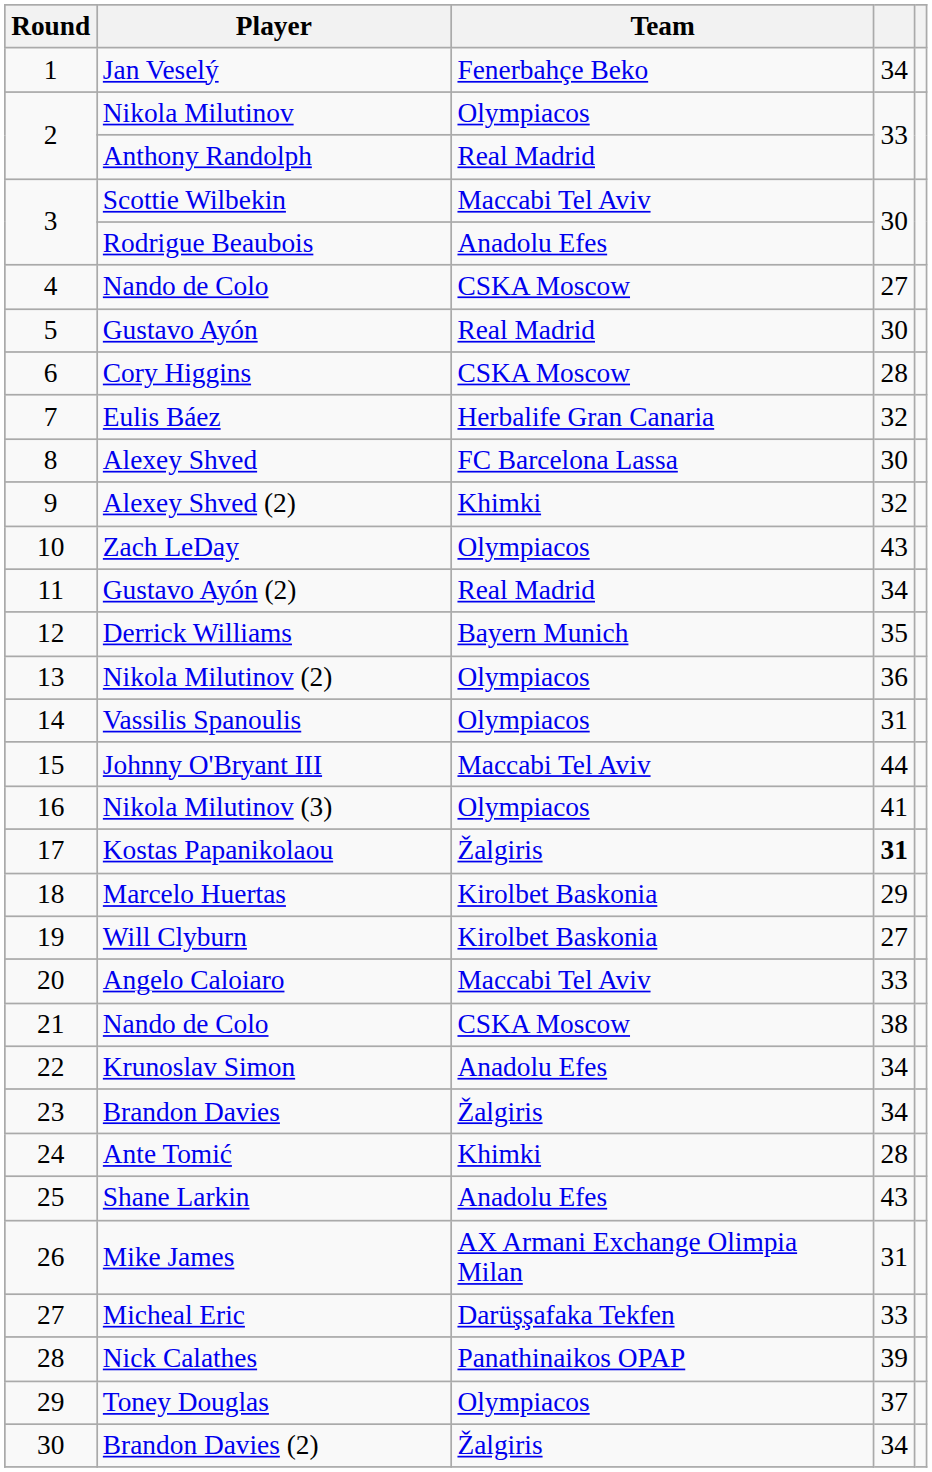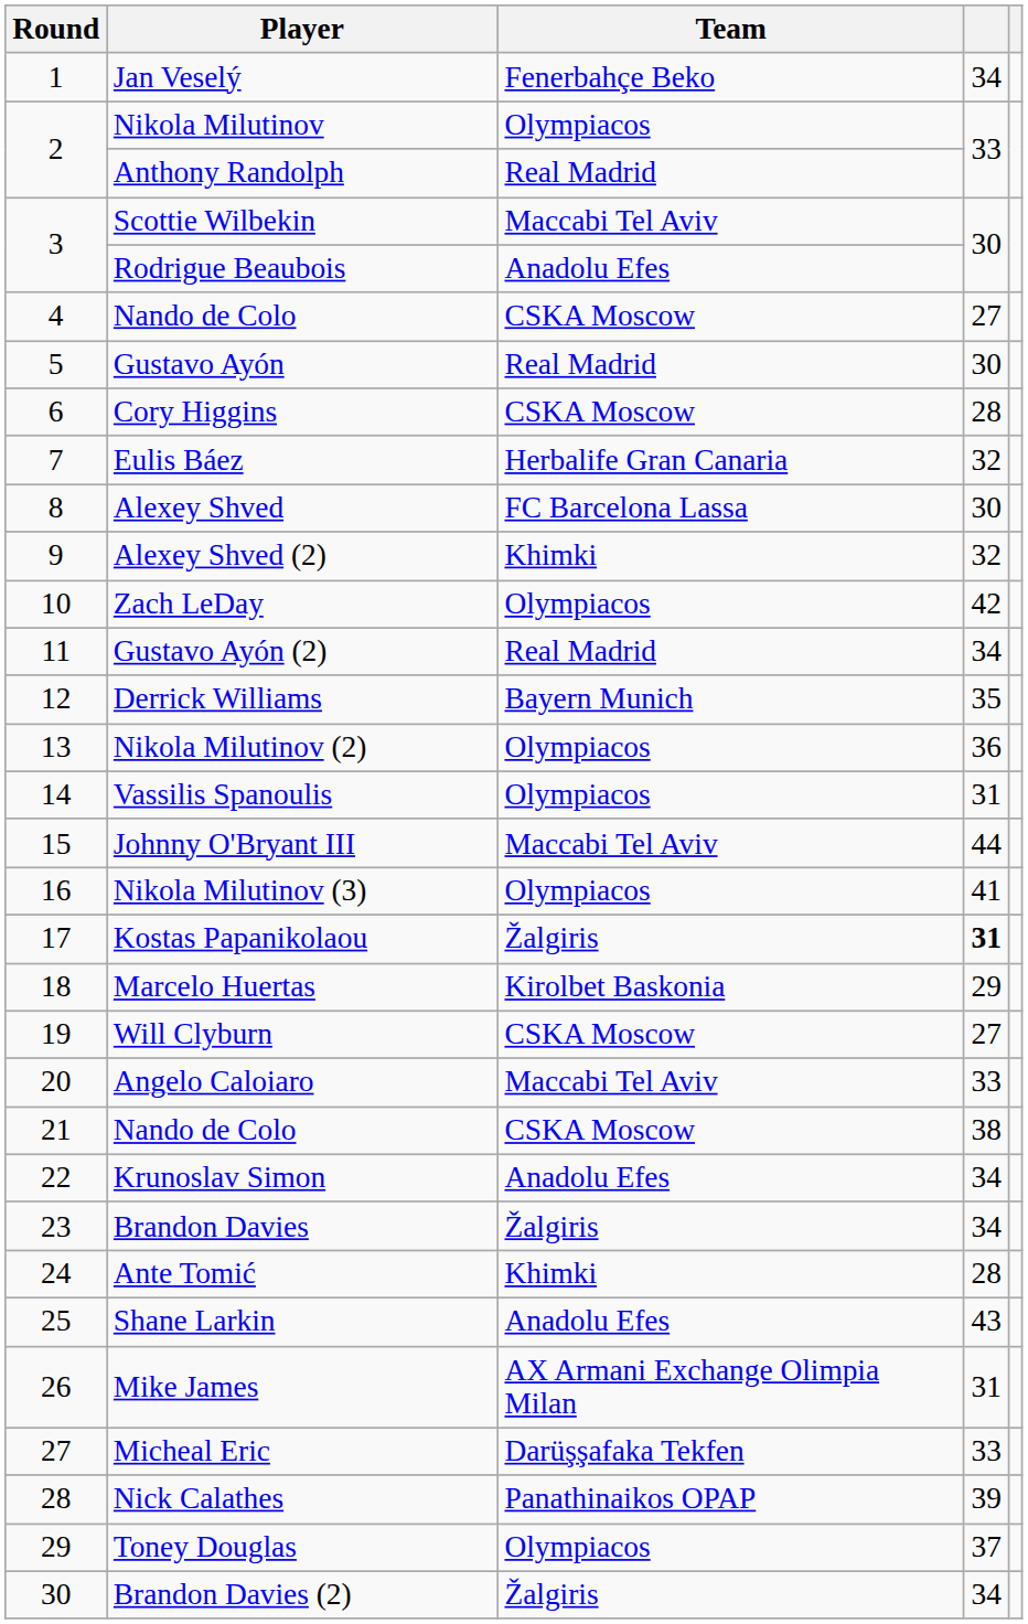Zach LeDay | column 4: 43 -> 42
Will Clyburn | Team: Kirolbet Baskonia -> CSKA Moscow
